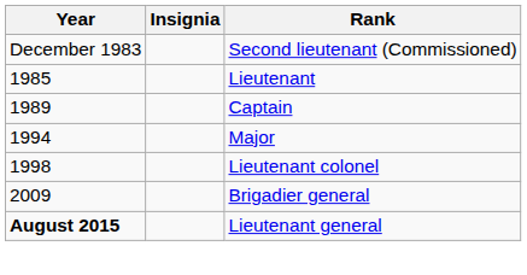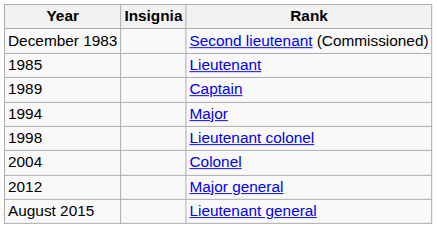+ row: 2004 | Colonel
- row: 2009 | Brigadier general
+ row: 2012 | Major general
Lieutenant general | Year: bold -> normal
